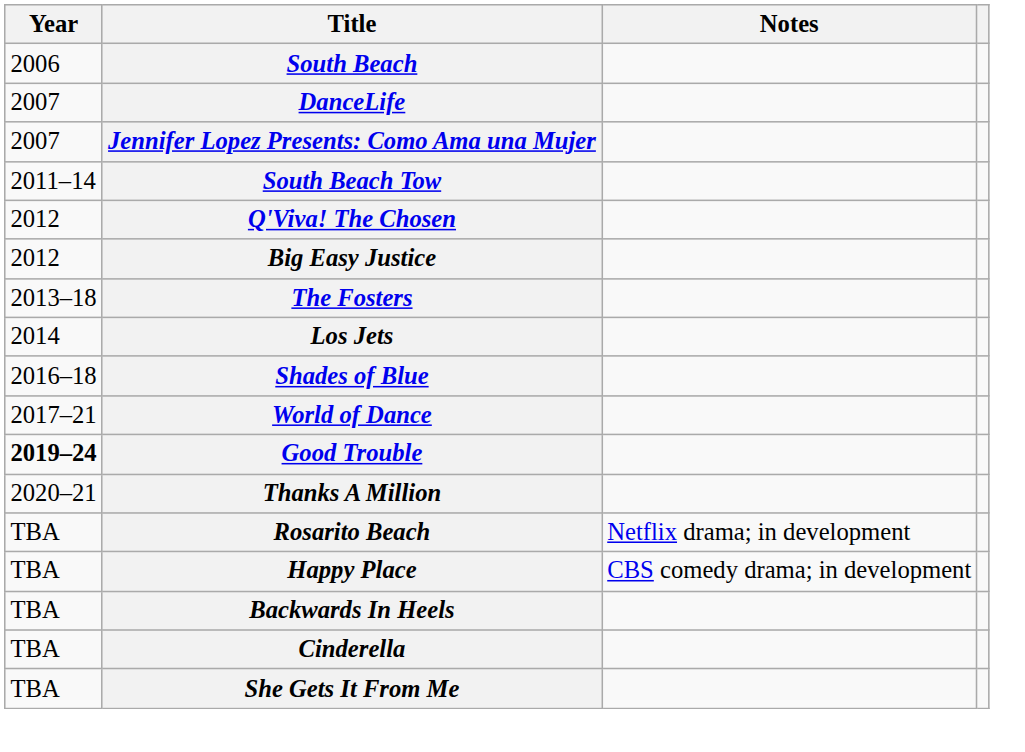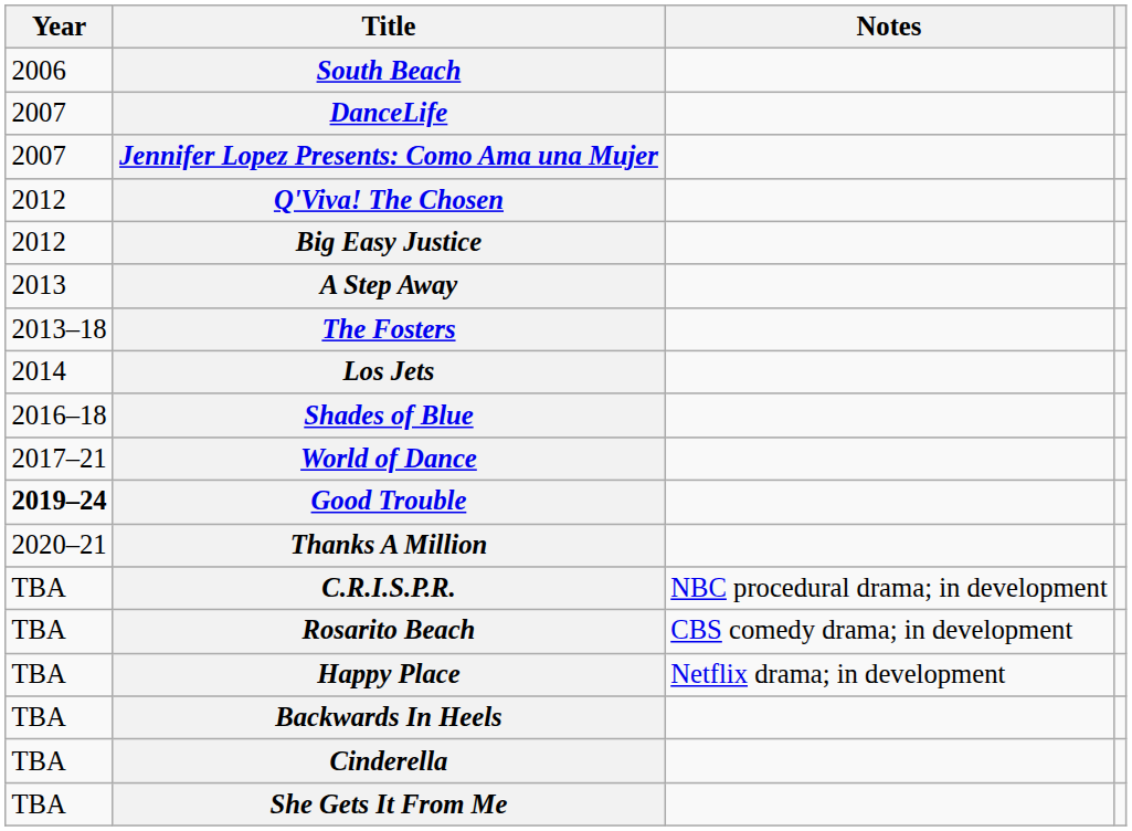- row: 2011–14 | South Beach Tow
+ row: 2013 | A Step Away
+ row: TBA | C.R.I.S.P.R. | NBC procedural drama; in development
Rosarito Beach | Notes: Netflix drama; in development -> CBS comedy drama; in development
Happy Place | Notes: CBS comedy drama; in development -> Netflix drama; in development
